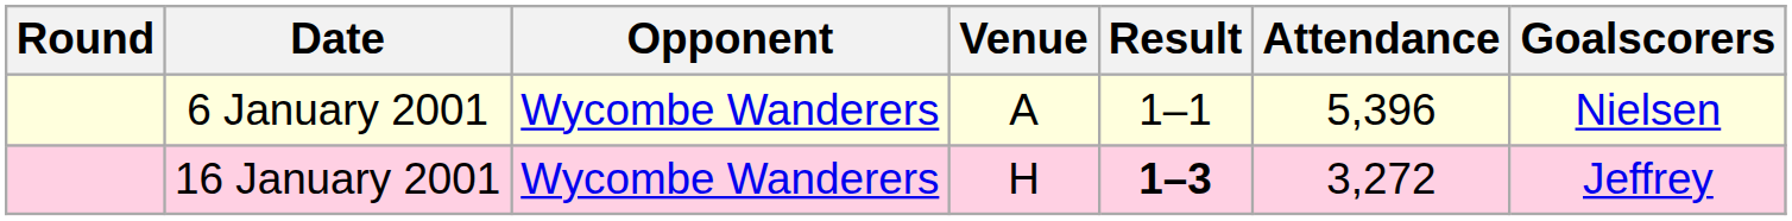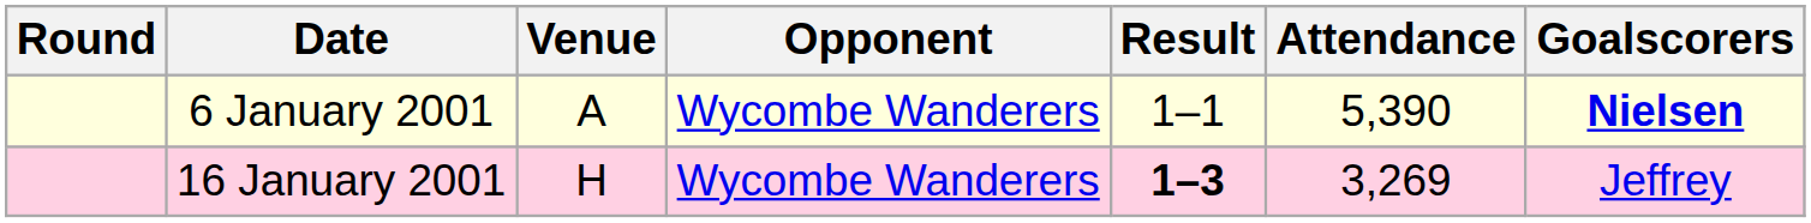columns swapped: Opponent <-> Venue
6 January 2001 | Attendance: 5,396 -> 5,390
6 January 2001 | Goalscorers: normal -> bold
16 January 2001 | Attendance: 3,272 -> 3,269
